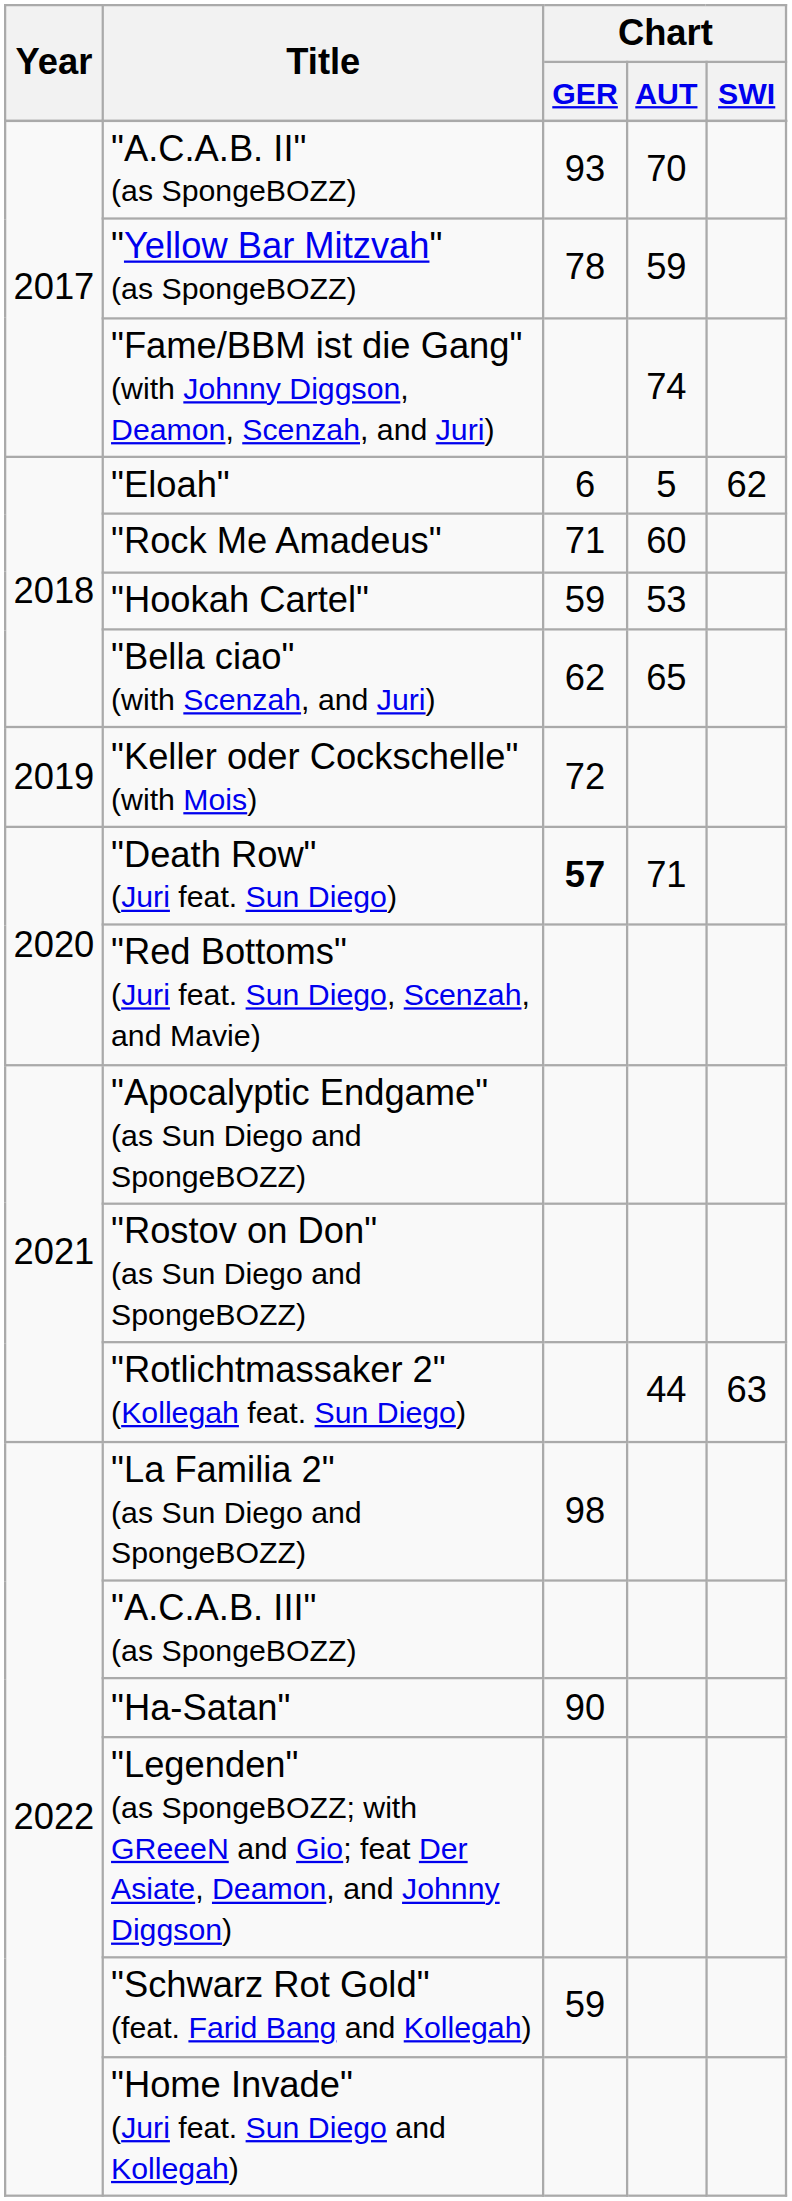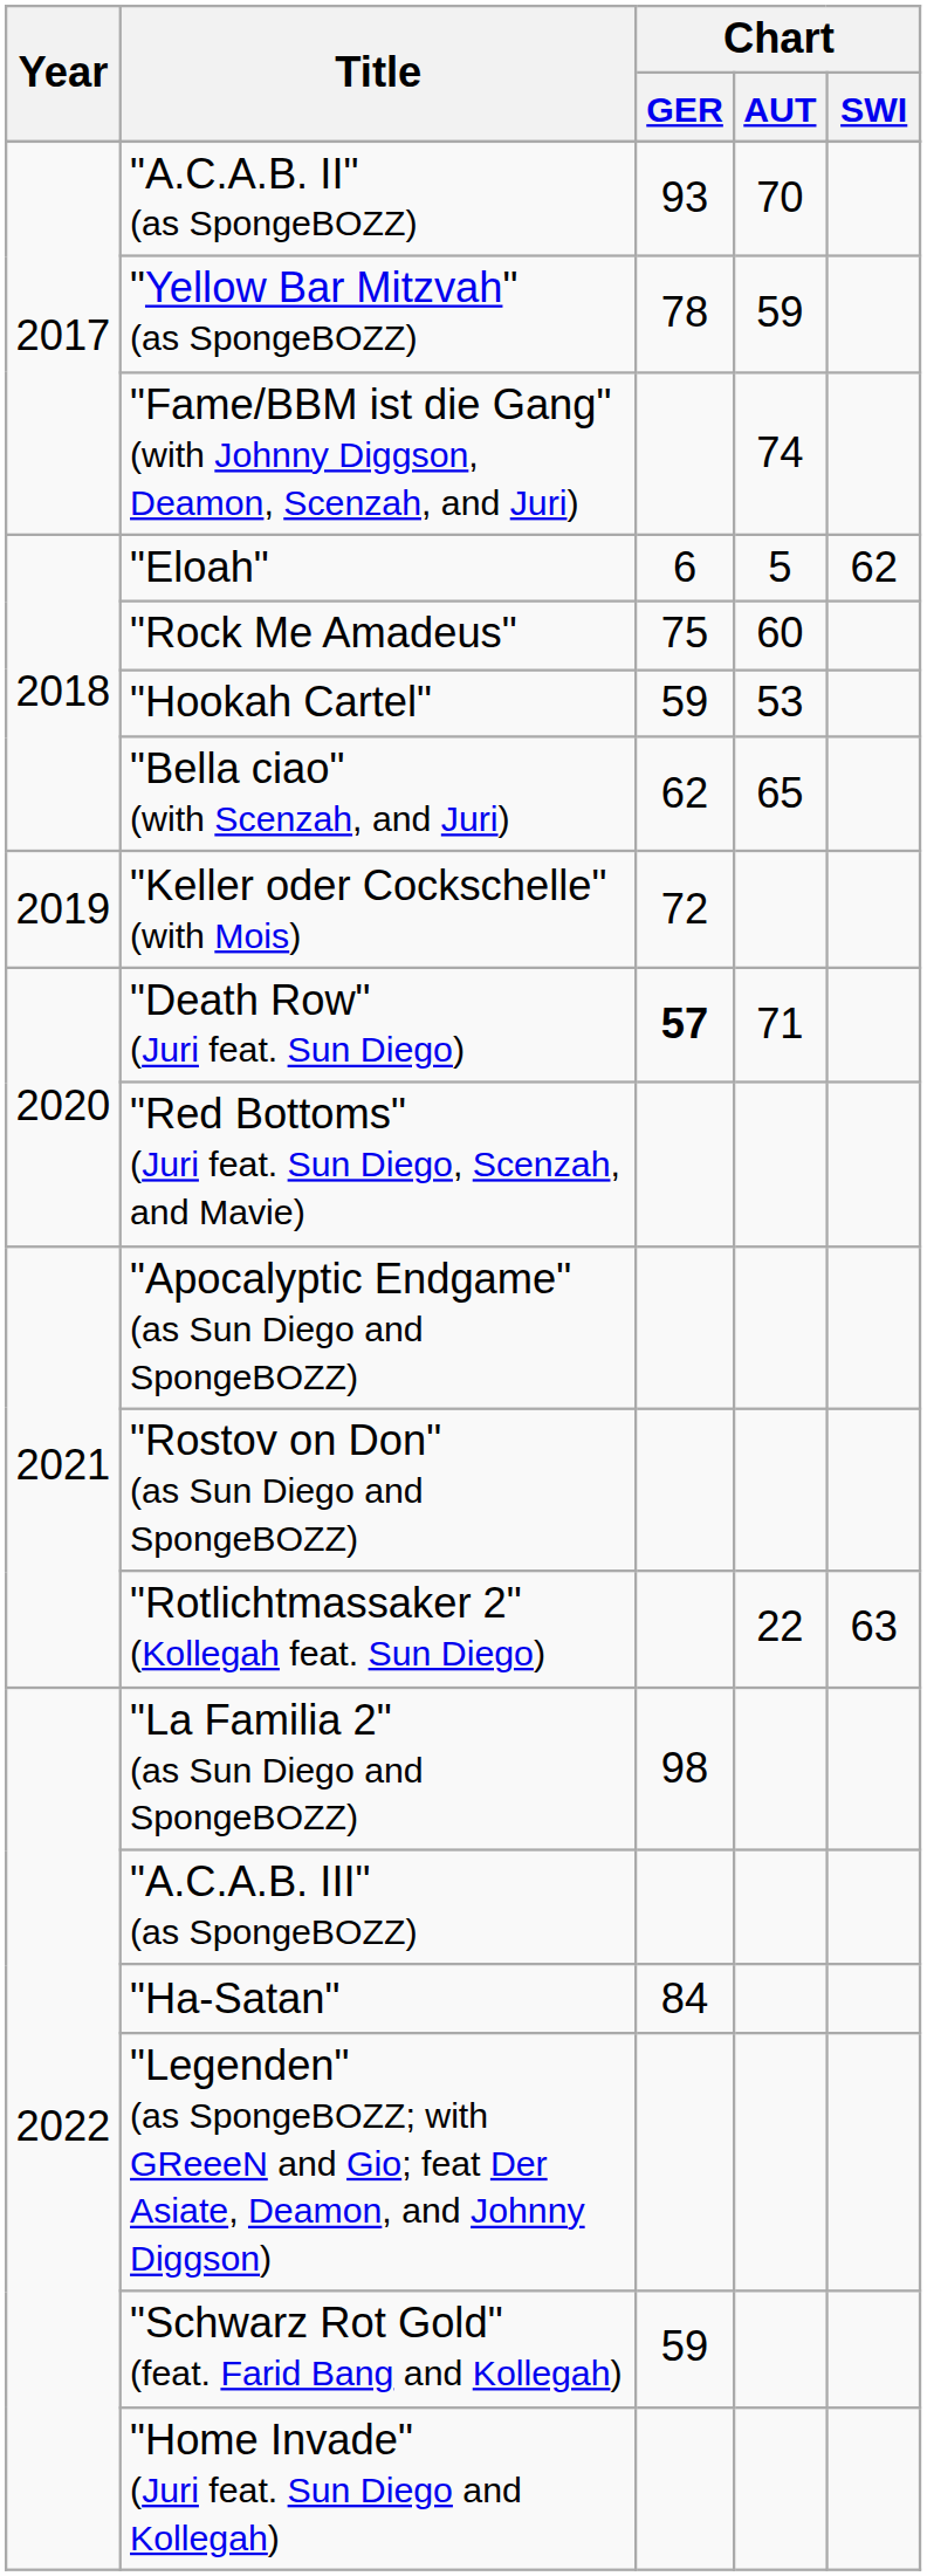"Rock Me Amadeus" | Chart / GER: 71 -> 75
"Rotlichtmassaker 2" (Kollegah feat. Sun Diego) | Chart / AUT: 44 -> 22
"Ha-Satan" | Chart / GER: 90 -> 84
